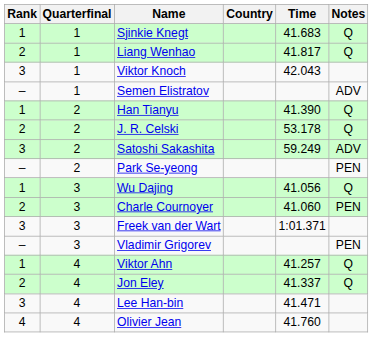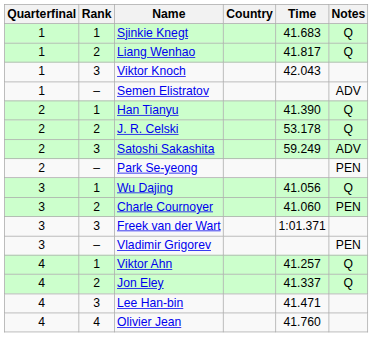columns swapped: Rank <-> Quarterfinal
